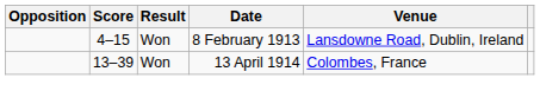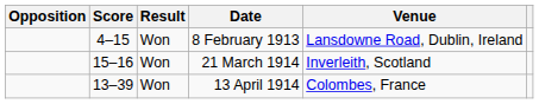+ row: 15–16 | Won | 21 March 1914 | Inverleith, Scotland
